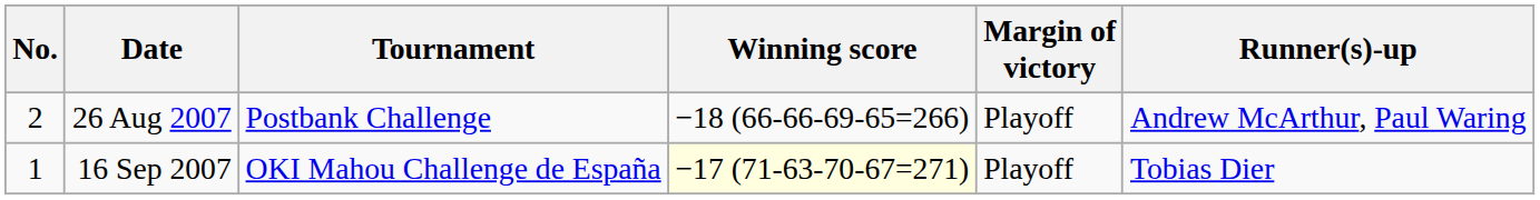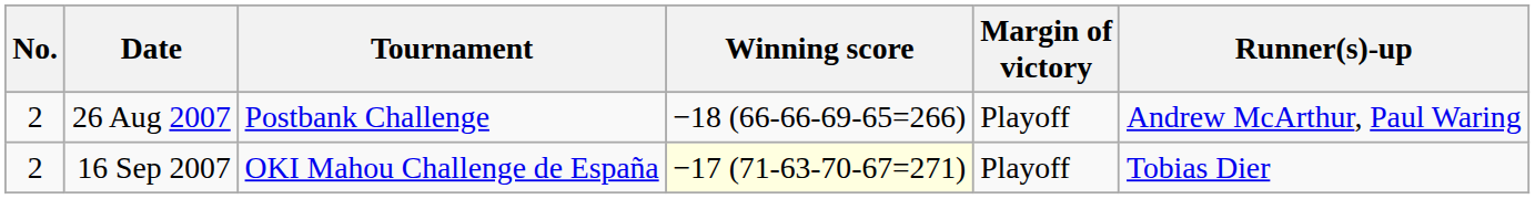16 Sep 2007 | No.: 1 -> 2
